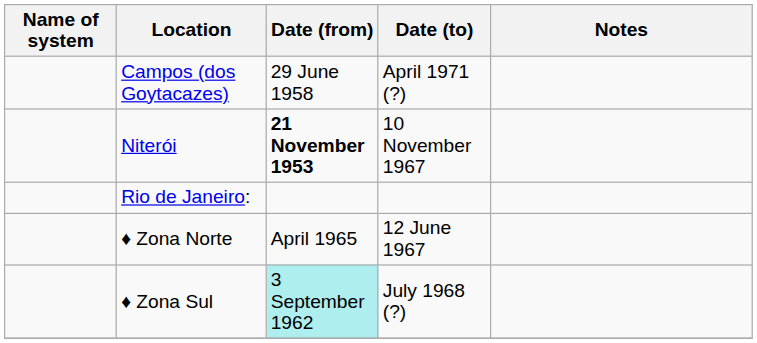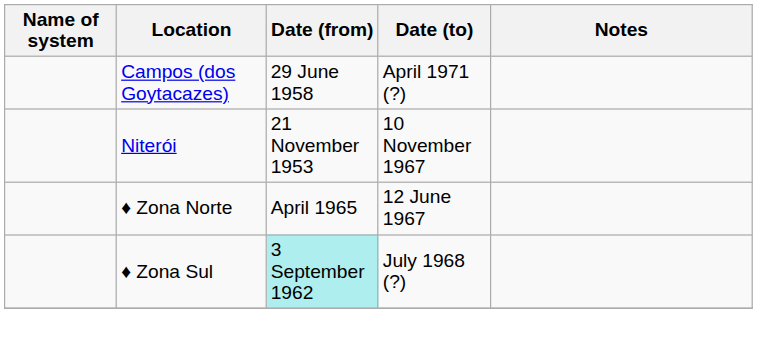Niterói | Date (from): bold -> normal
- row: Rio de Janeiro:
